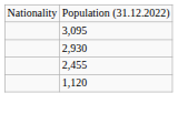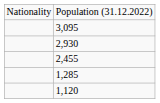+ row: 1,285
